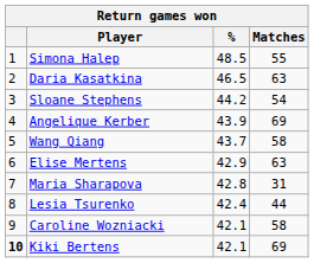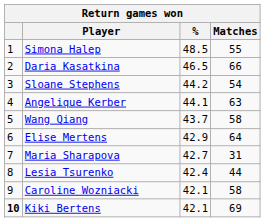Daria Kasatkina | Matches: 63 -> 66
Angelique Kerber | %: 43.9 -> 44.1
Angelique Kerber | Matches: 69 -> 63
Elise Mertens | Matches: 63 -> 64
Maria Sharapova | %: 42.8 -> 42.7
